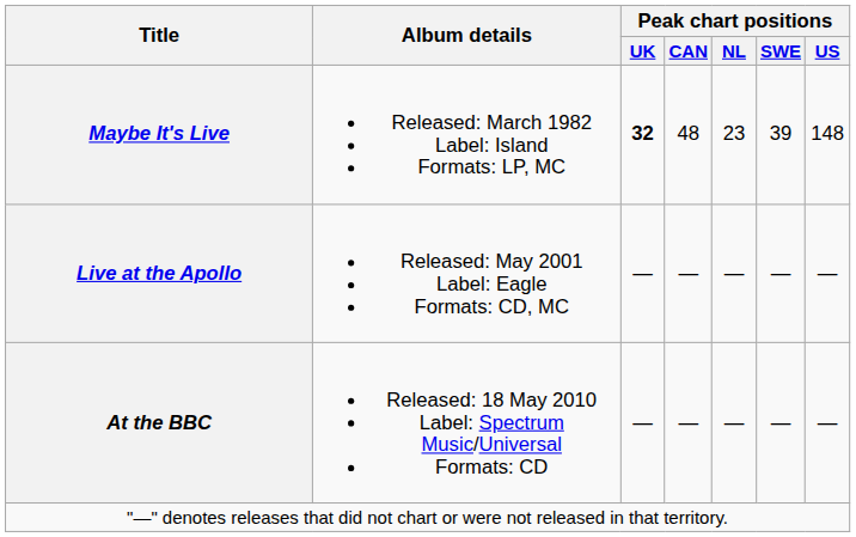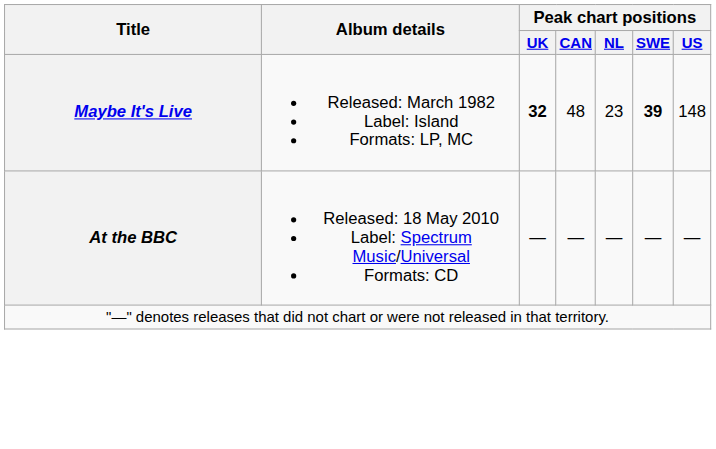Maybe It's Live | Peak chart positions / SWE: normal -> bold
- row: Live at the Apollo | Released: May 2001 Label: Eagle Formats: CD, MC | — | — | — | — | —
